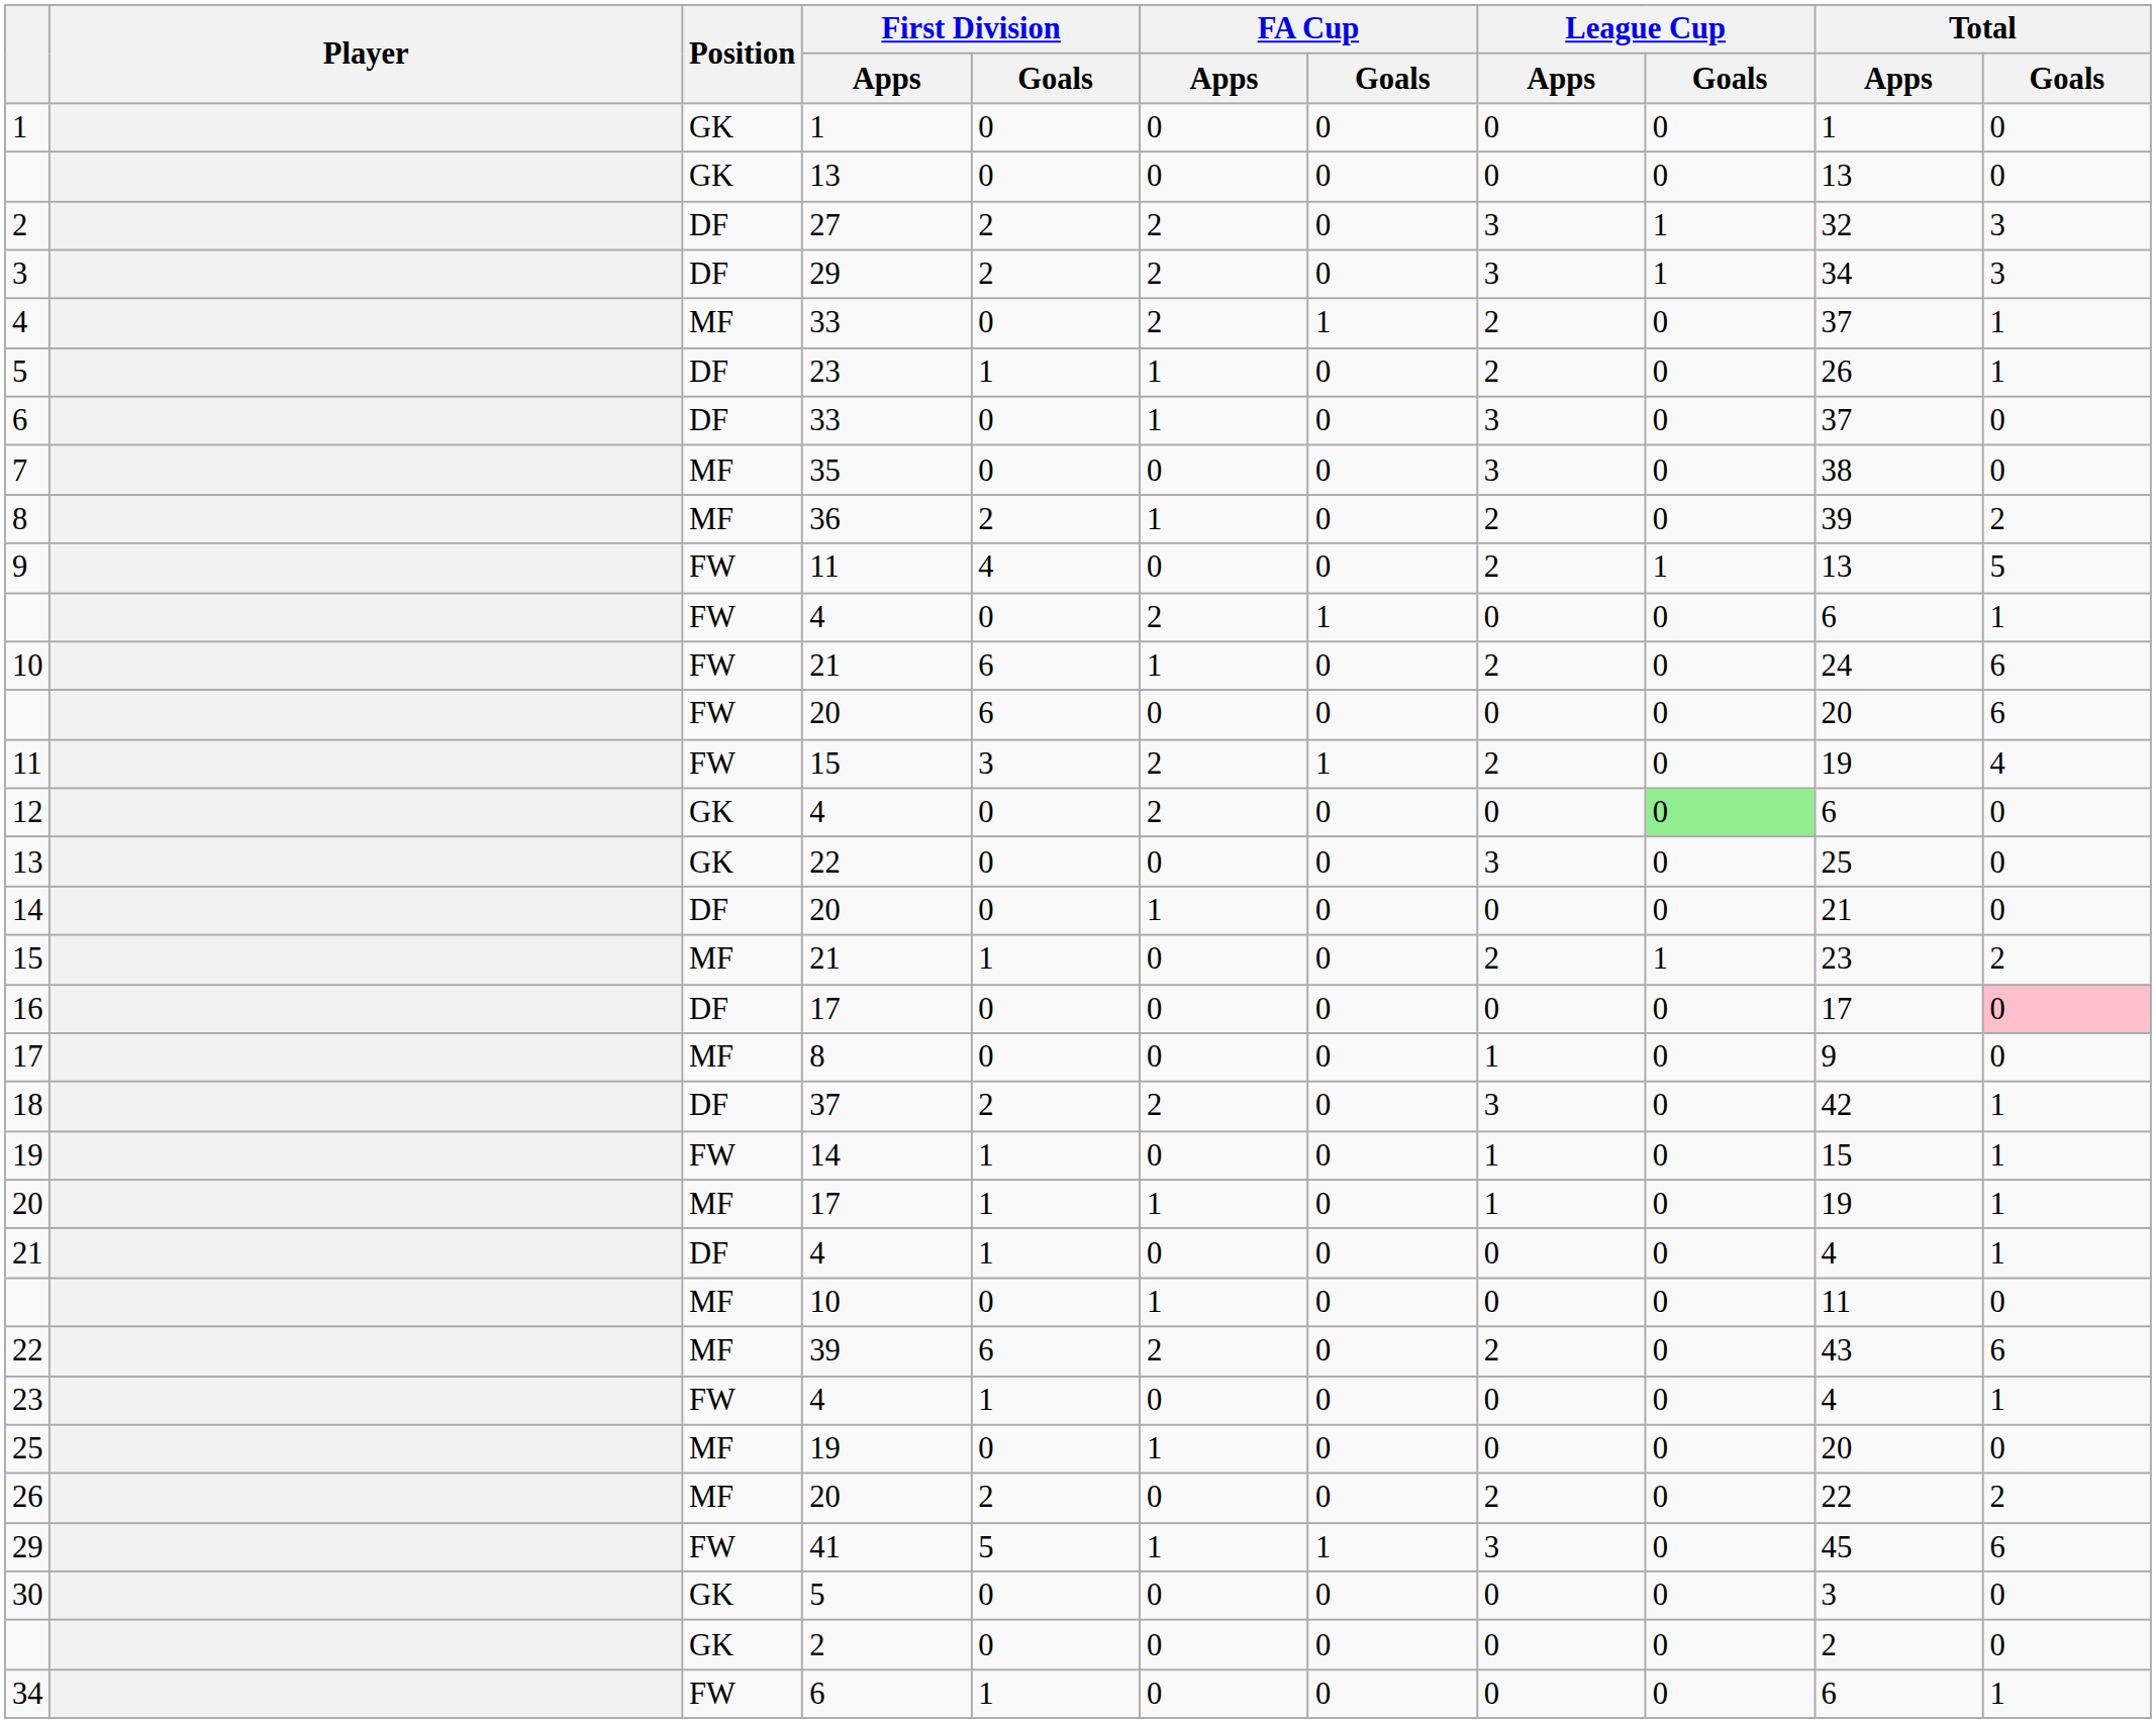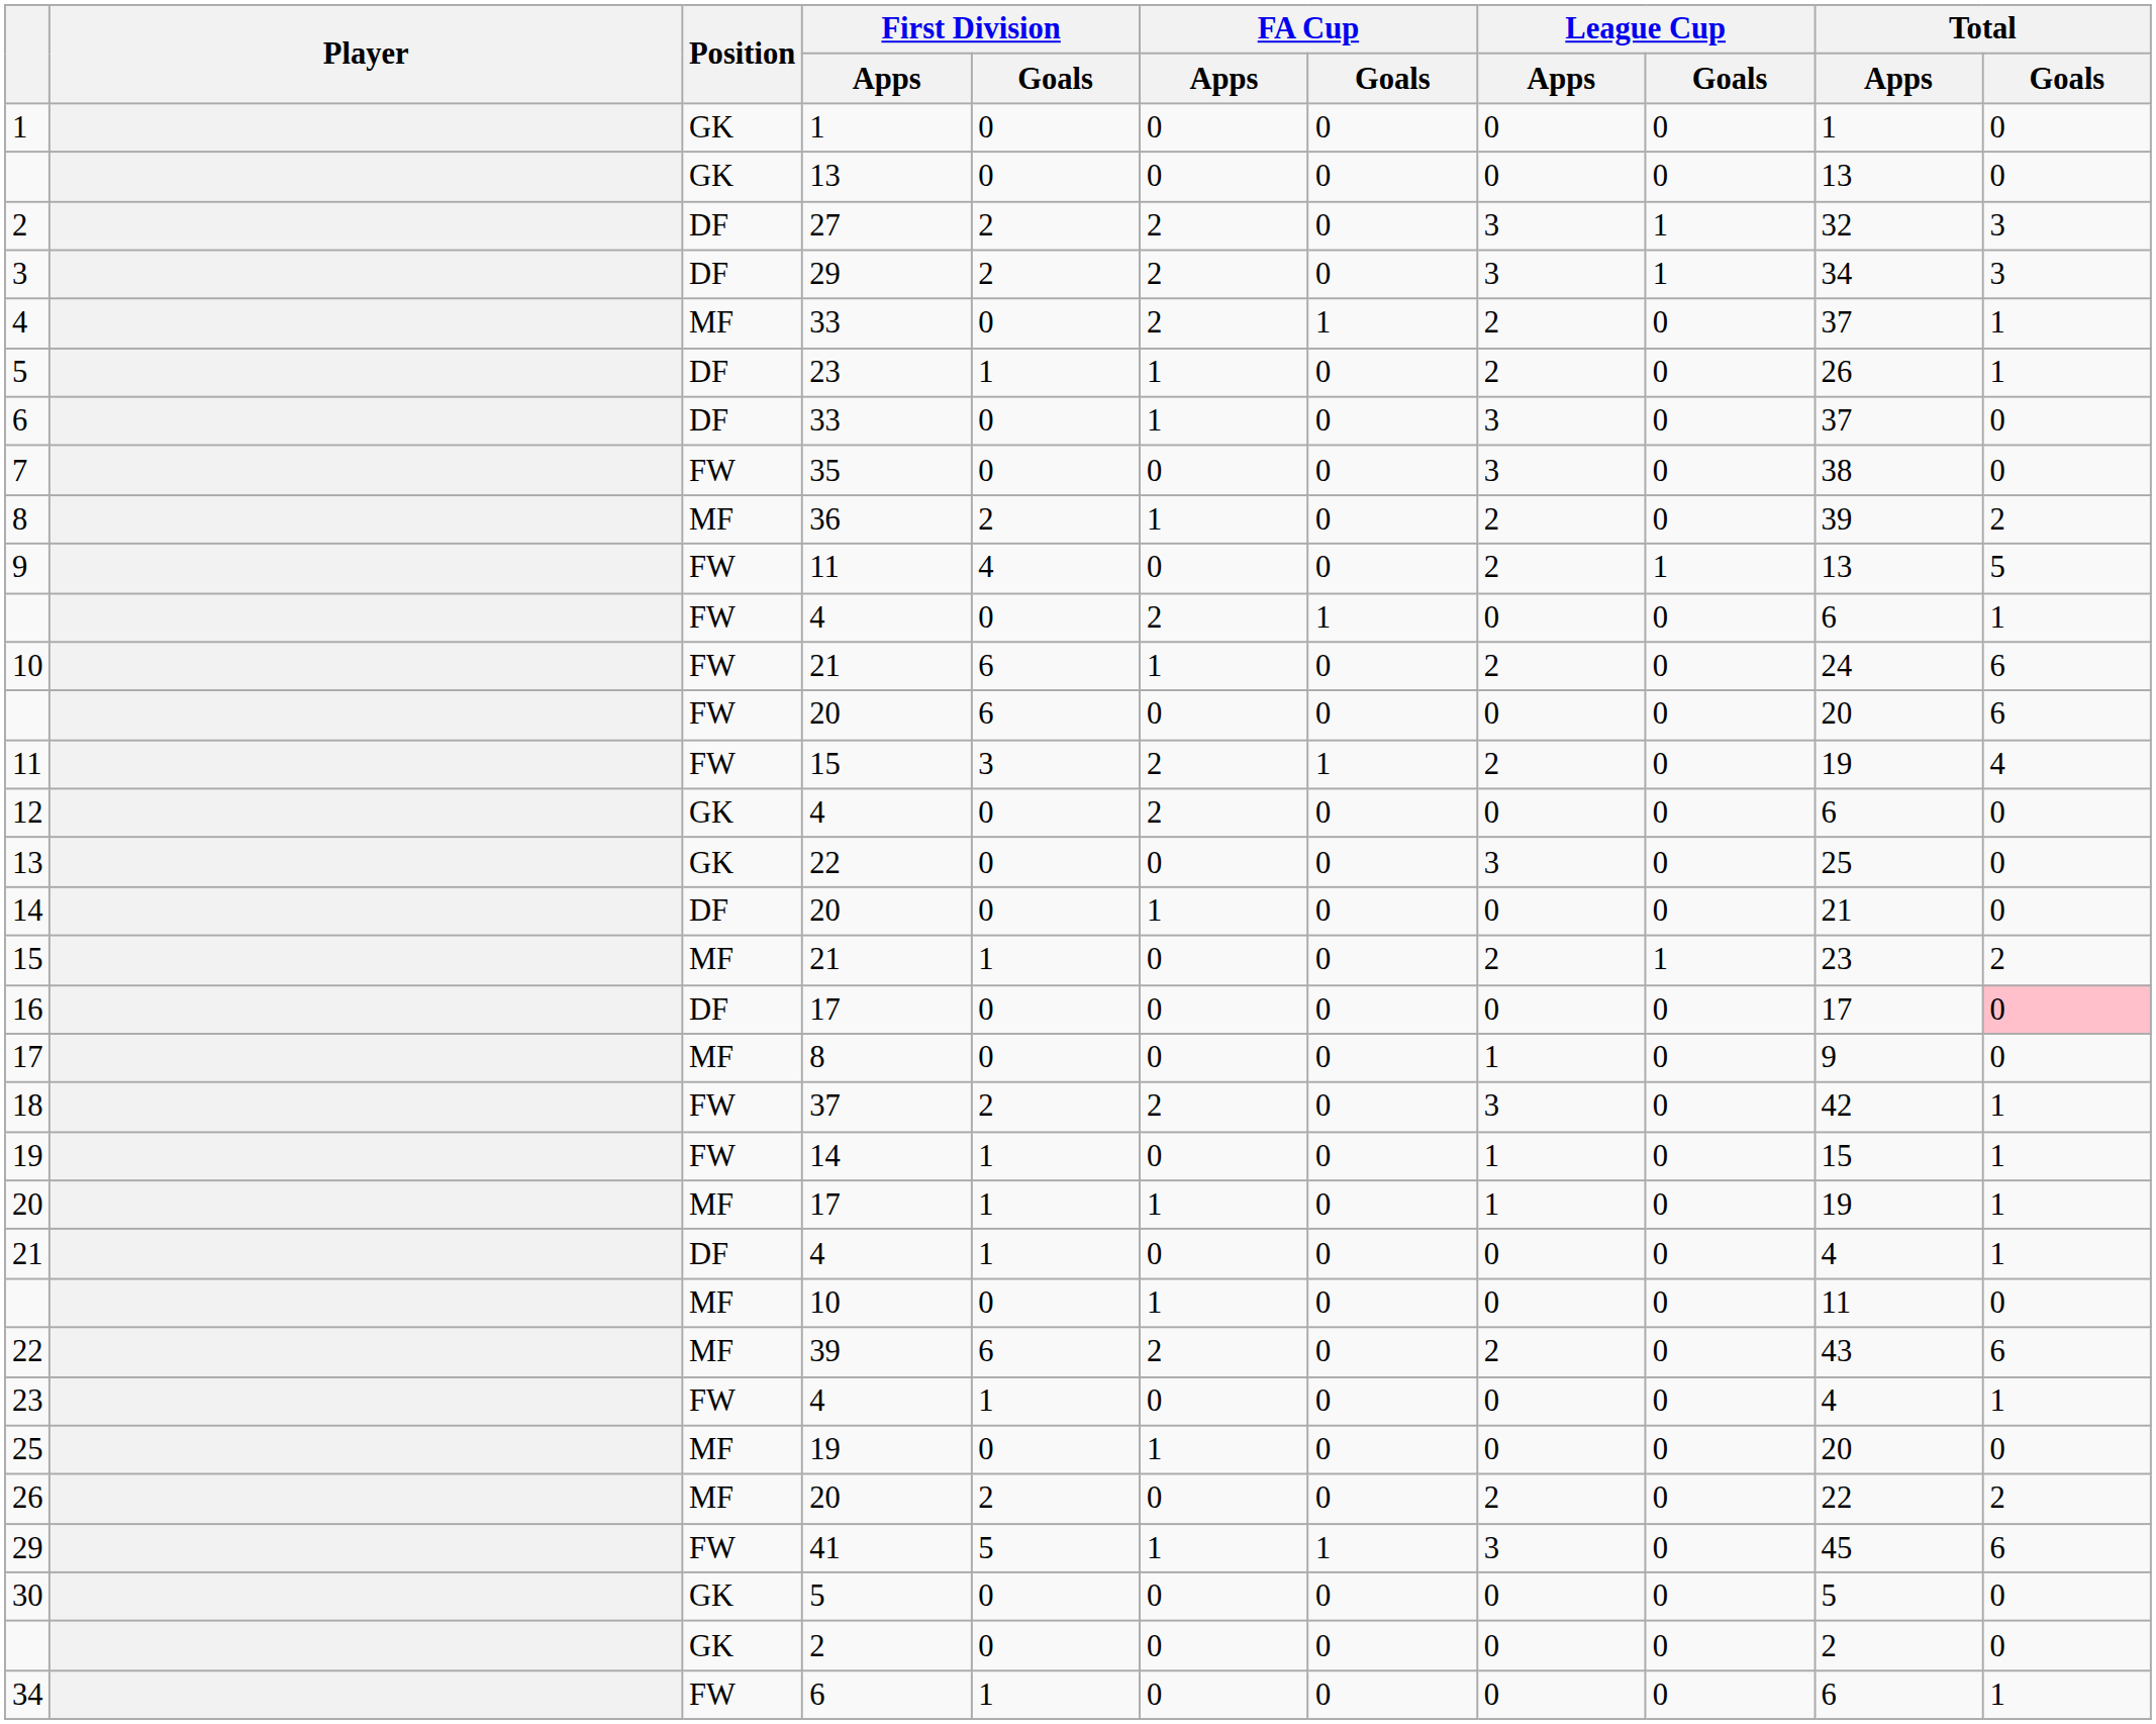7 | Position: MF -> FW
12 | League Cup / Goals: lightgreen background -> no background
18 | Position: DF -> FW
30 | Total / Apps: 3 -> 5
